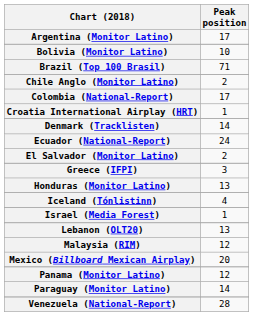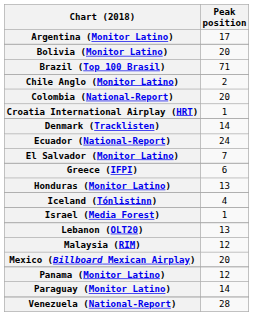Bolivia (Monitor Latino) | Peak position: 10 -> 20
Colombia (National-Report) | Peak position: 17 -> 20
El Salvador (Monitor Latino) | Peak position: 2 -> 7
Greece (IFPI) | Peak position: 3 -> 6
